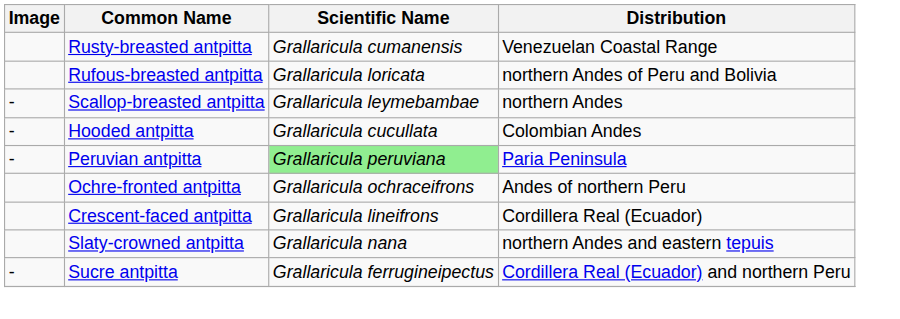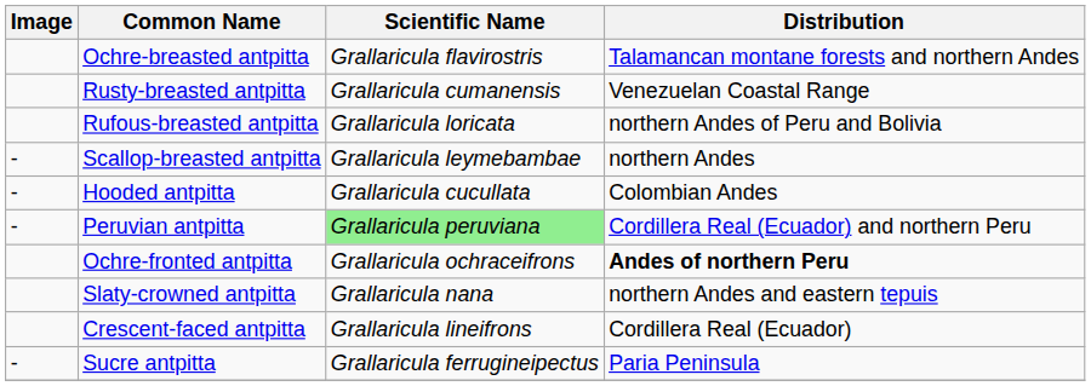+ row: Ochre-breasted antpitta | Grallaricula flavirostris | Talamancan montane forests and northern Andes
Peruvian antpitta | Distribution: Paria Peninsula -> Cordillera Real (Ecuador) and northern Peru
Ochre-fronted antpitta | Distribution: normal -> bold
rows swapped: Slaty-crowned antpitta <-> Crescent-faced antpitta
Sucre antpitta | Distribution: Cordillera Real (Ecuador) and northern Peru -> Paria Peninsula
